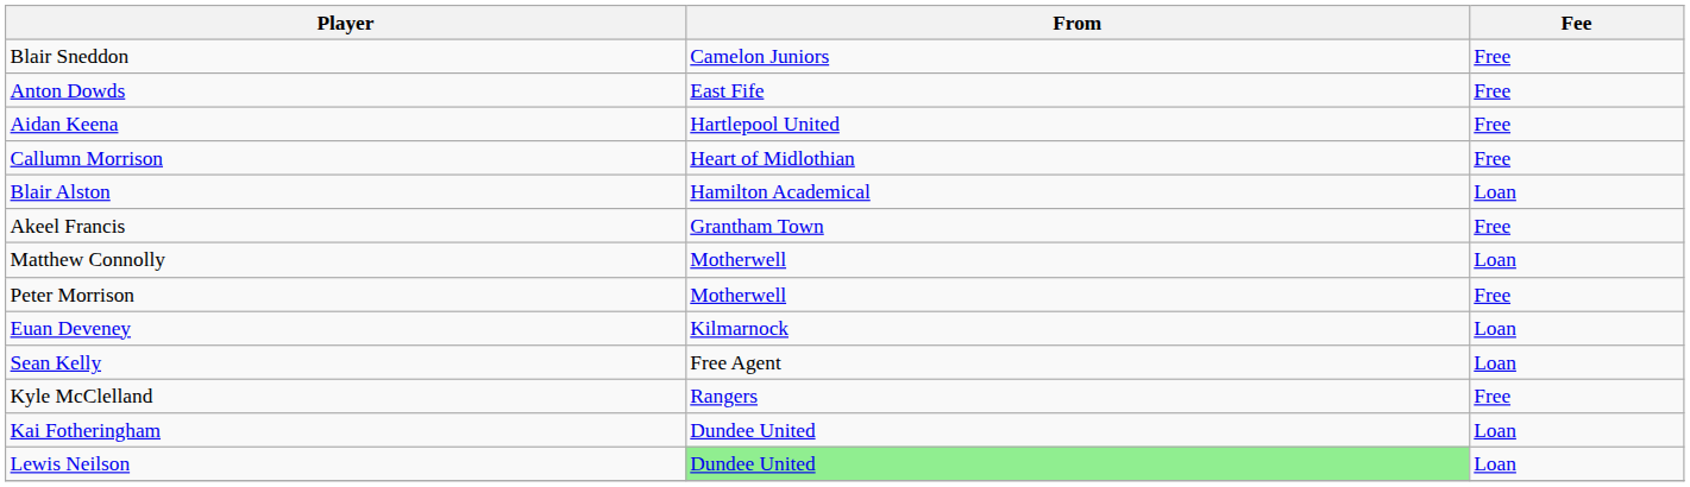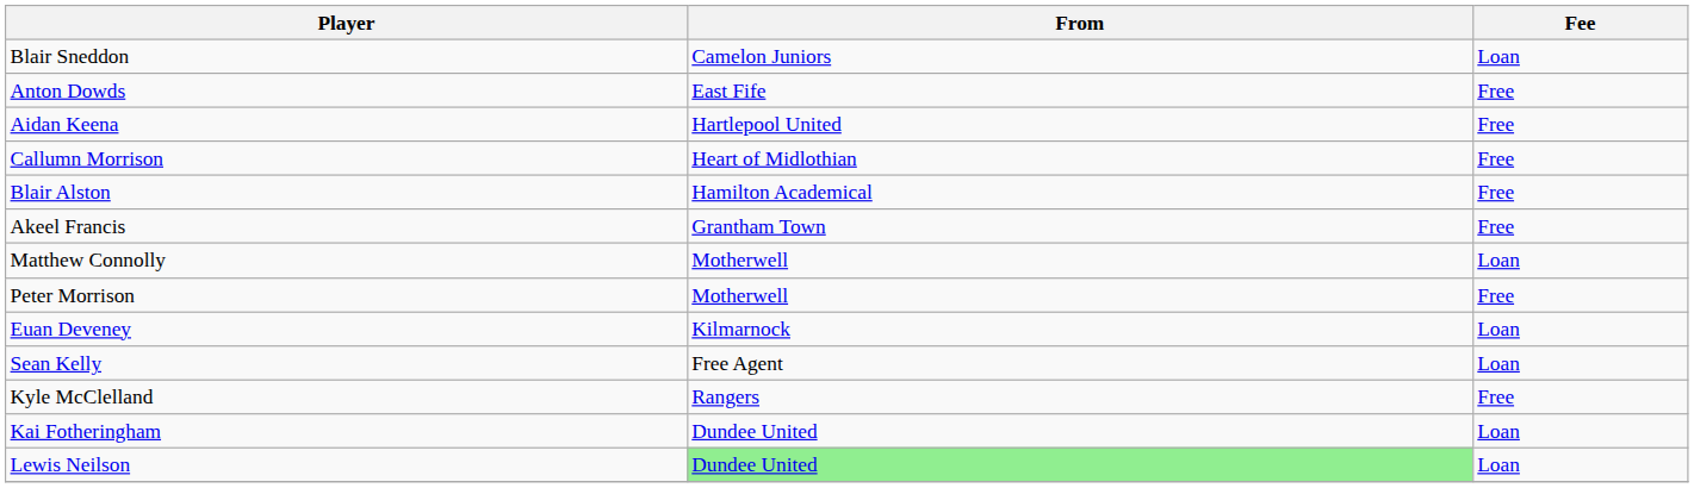Blair Sneddon | Fee: Free -> Loan
Blair Alston | Fee: Loan -> Free
